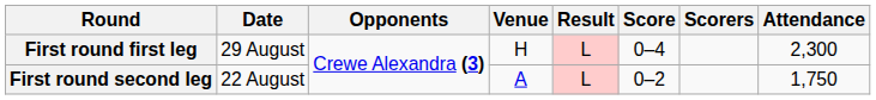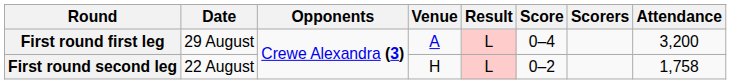First round first leg | Venue: H -> A
First round first leg | Attendance: 2,300 -> 3,200
First round second leg | Venue: A -> H
First round second leg | Attendance: 1,750 -> 1,758
